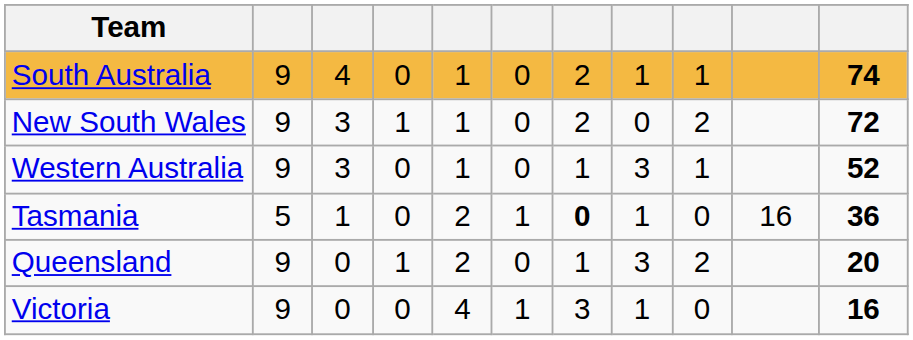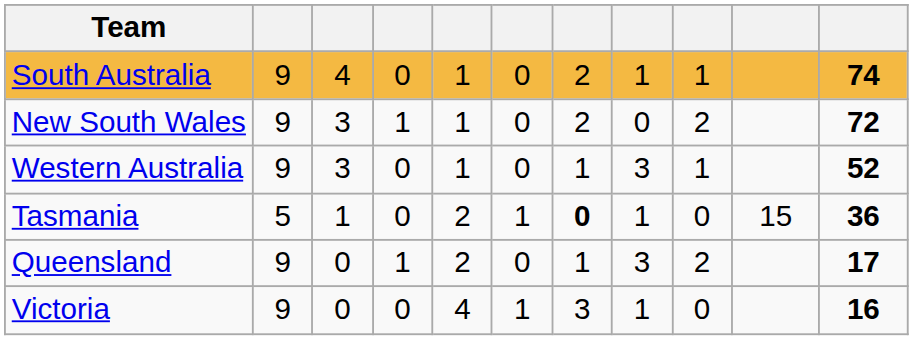Tasmania | column 10: 16 -> 15
Queensland | column 11: 20 -> 17
